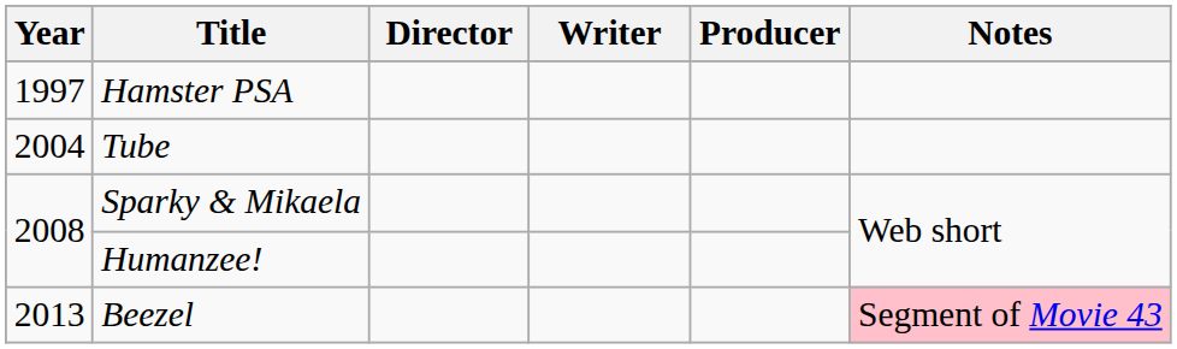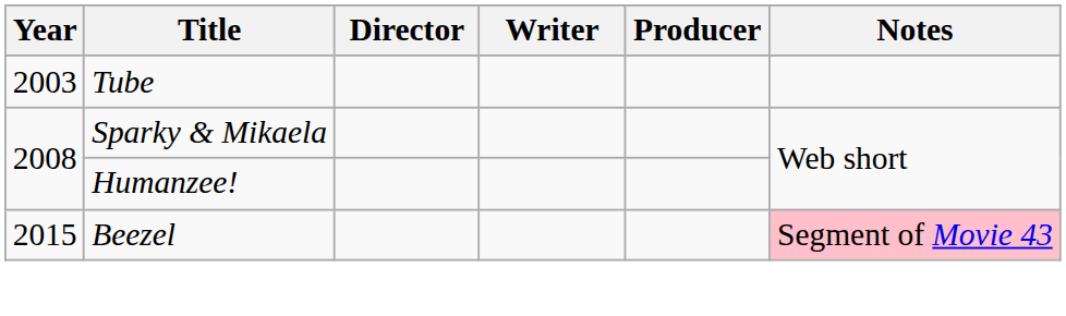- row: 1997 | Hamster PSA
Tube | Year: 2004 -> 2003
Beezel | Year: 2013 -> 2015
